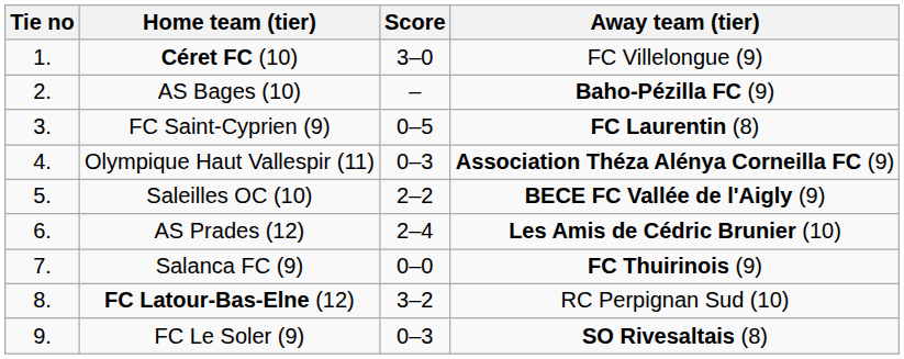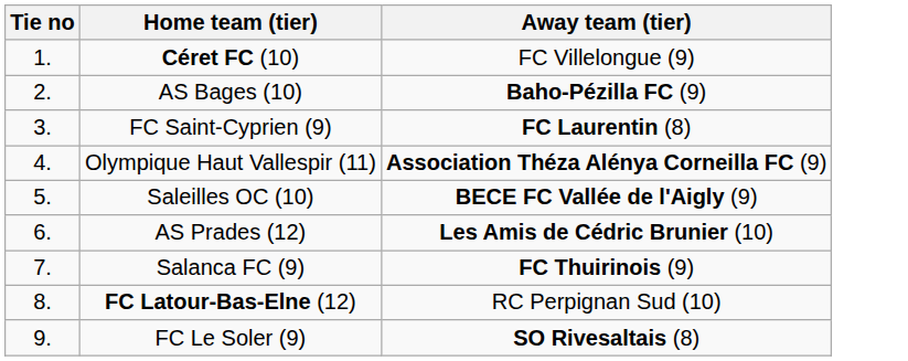- column: Score | 3–0 | – | 0–5 | 0–3 | 2–2 | 2–4 | 0–0 | 3–2 | 0–3
